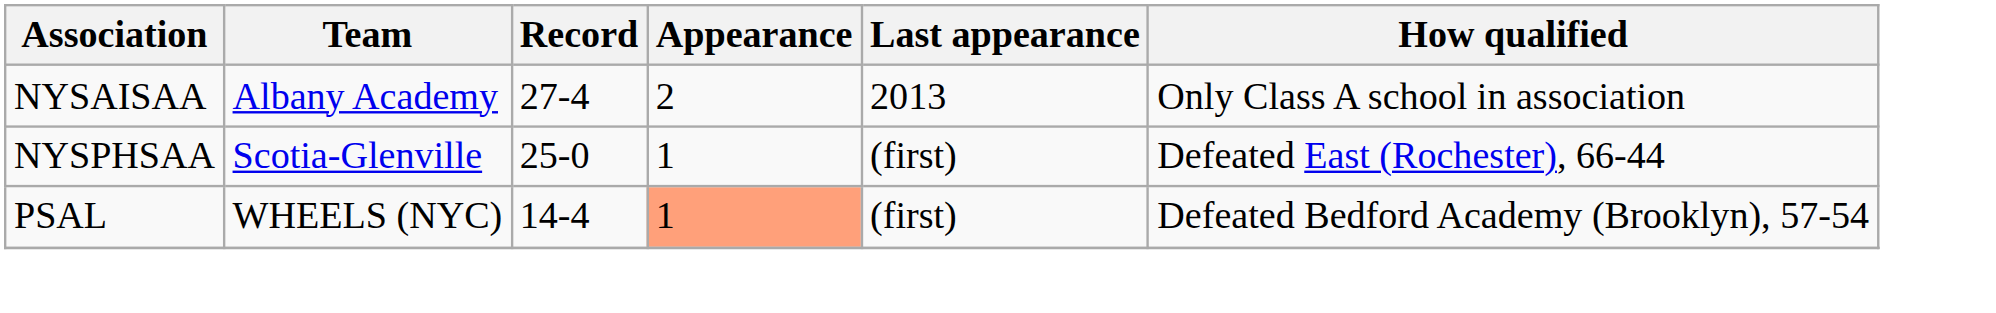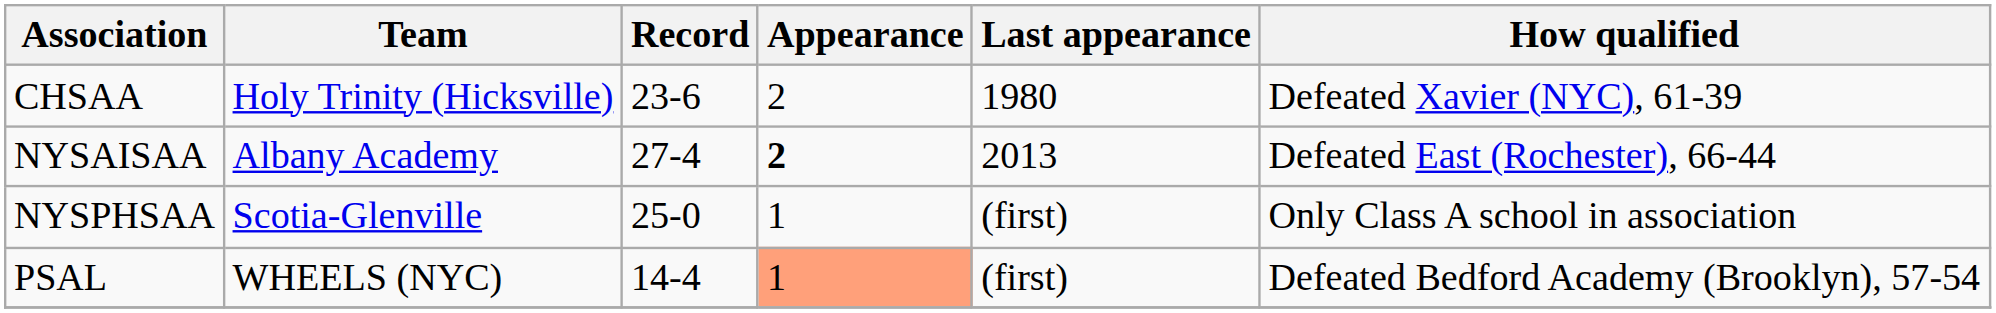+ row: CHSAA | Holy Trinity (Hicksville) | 23-6 | 2 | 1980 | Defeated Xavier (NYC), 61-39
NYSAISAA | Appearance: normal -> bold
NYSAISAA | How qualified: Only Class A school in association -> Defeated East (Rochester), 66-44
NYSPHSAA | How qualified: Defeated East (Rochester), 66-44 -> Only Class A school in association
